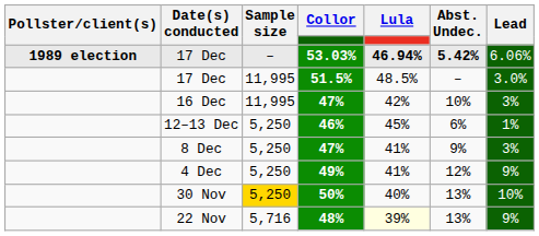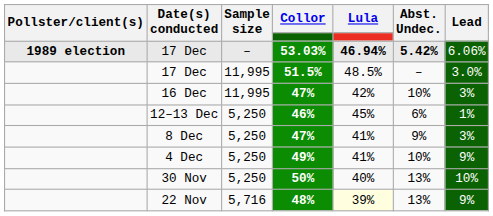4 Dec | Abst. Undec.: 12% -> 10%
30 Nov | Sample size: gold background -> no background
